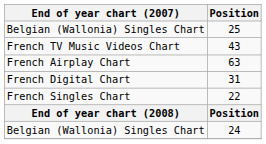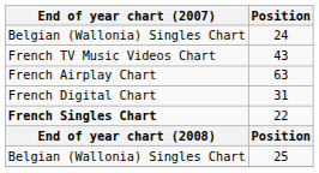rows swapped: 24 <-> 25
22 | End of year chart (2007): normal -> bold
